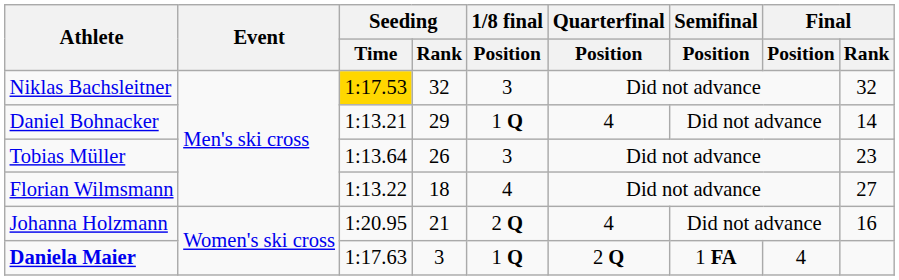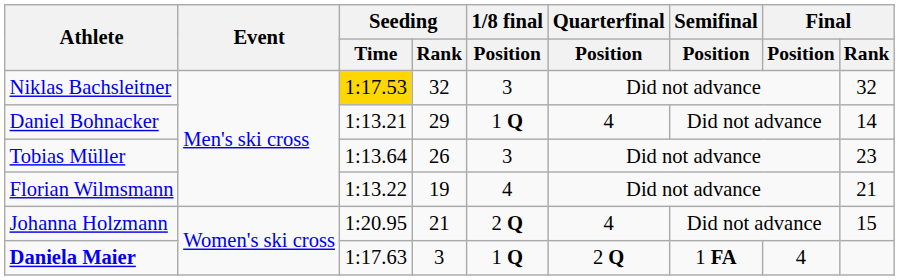Florian Wilmsmann | Seeding / Rank: 18 -> 19
Florian Wilmsmann | Final / Rank: 27 -> 21
Johanna Holzmann | Final / Rank: 16 -> 15
